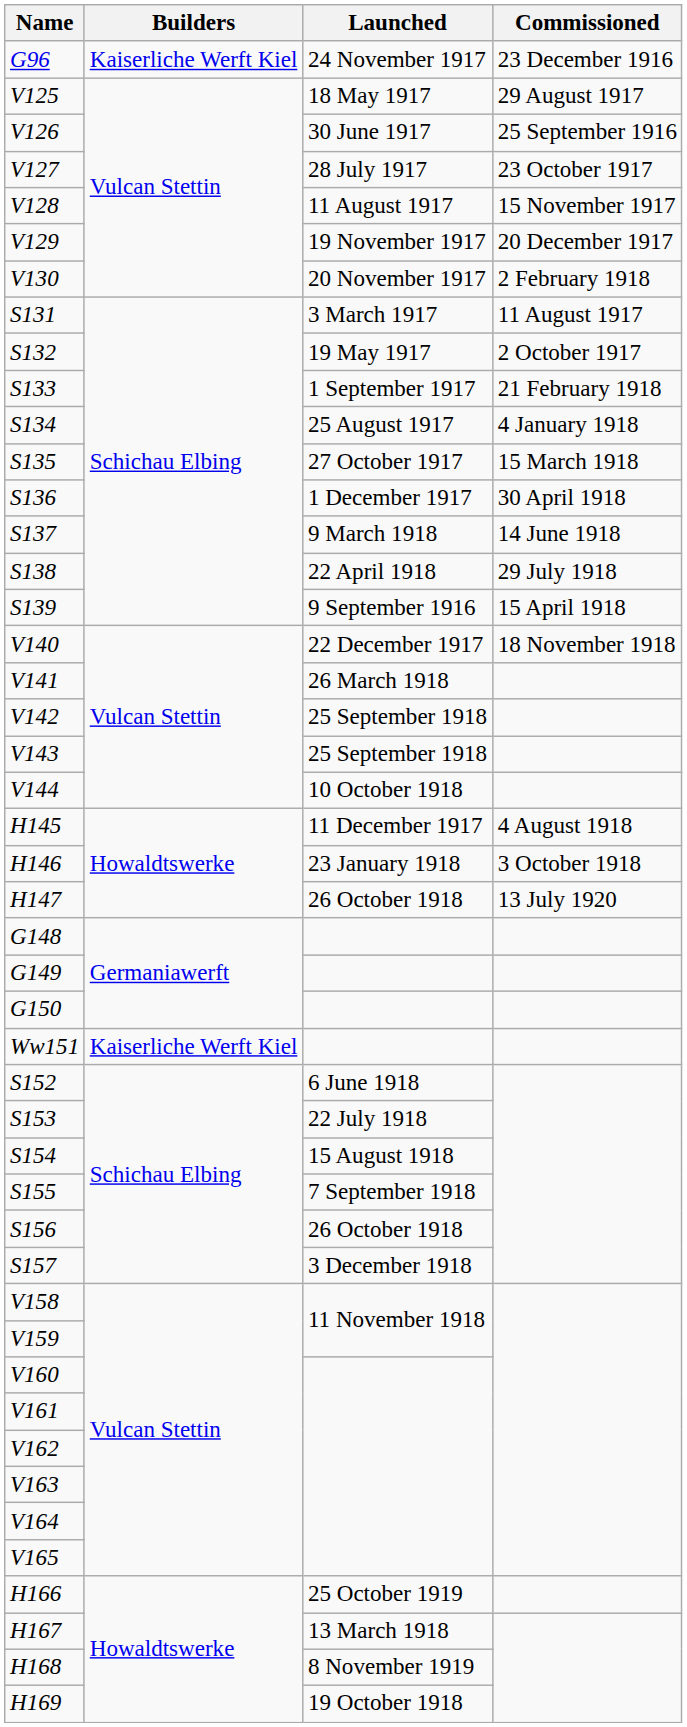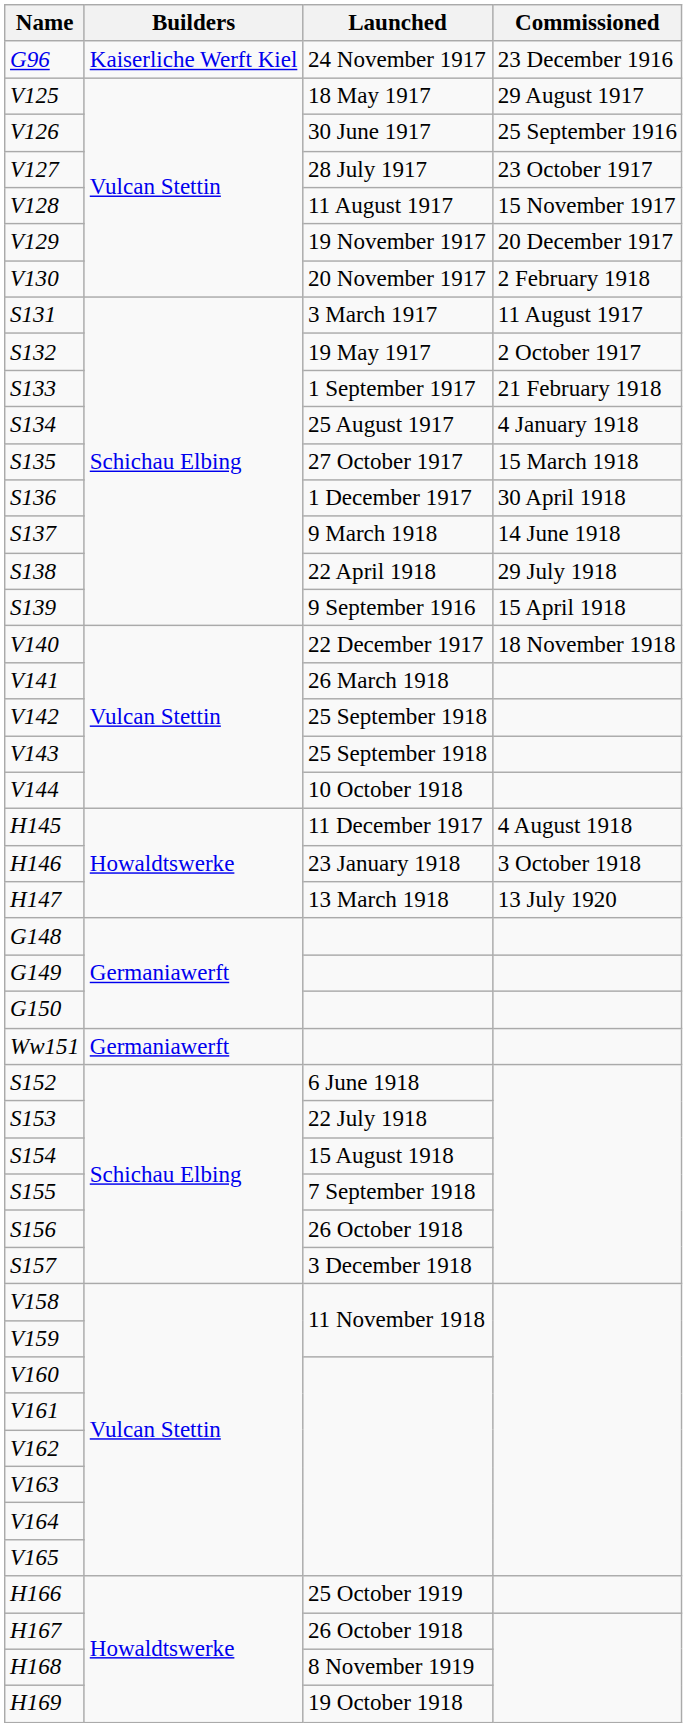H147 | Launched: 26 October 1918 -> 13 March 1918
Ww151 | Builders: Kaiserliche Werft Kiel -> Germaniawerft
H167 | Launched: 13 March 1918 -> 26 October 1918
